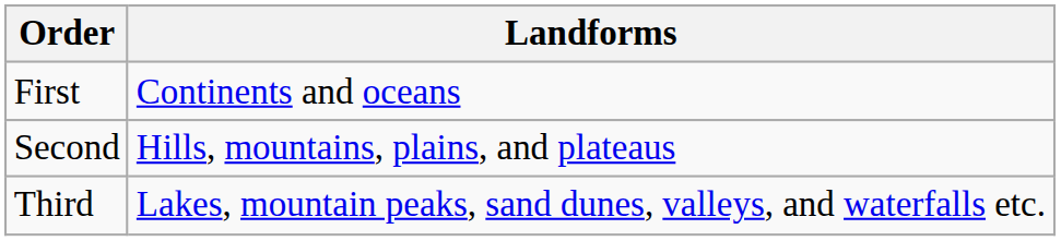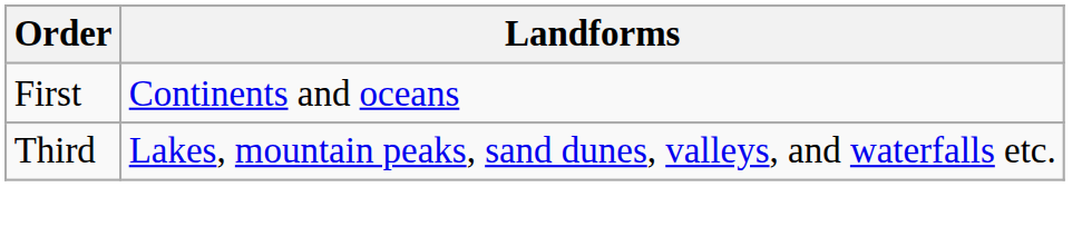- row: Second | Hills, mountains, plains, and plateaus
